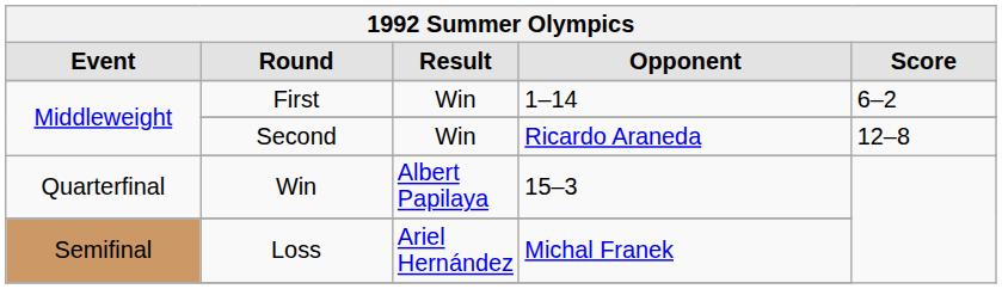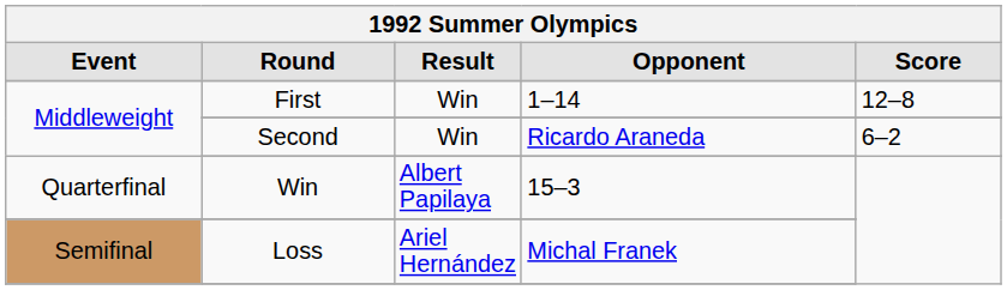First | Score: 6–2 -> 12–8
Second | Score: 12–8 -> 6–2
